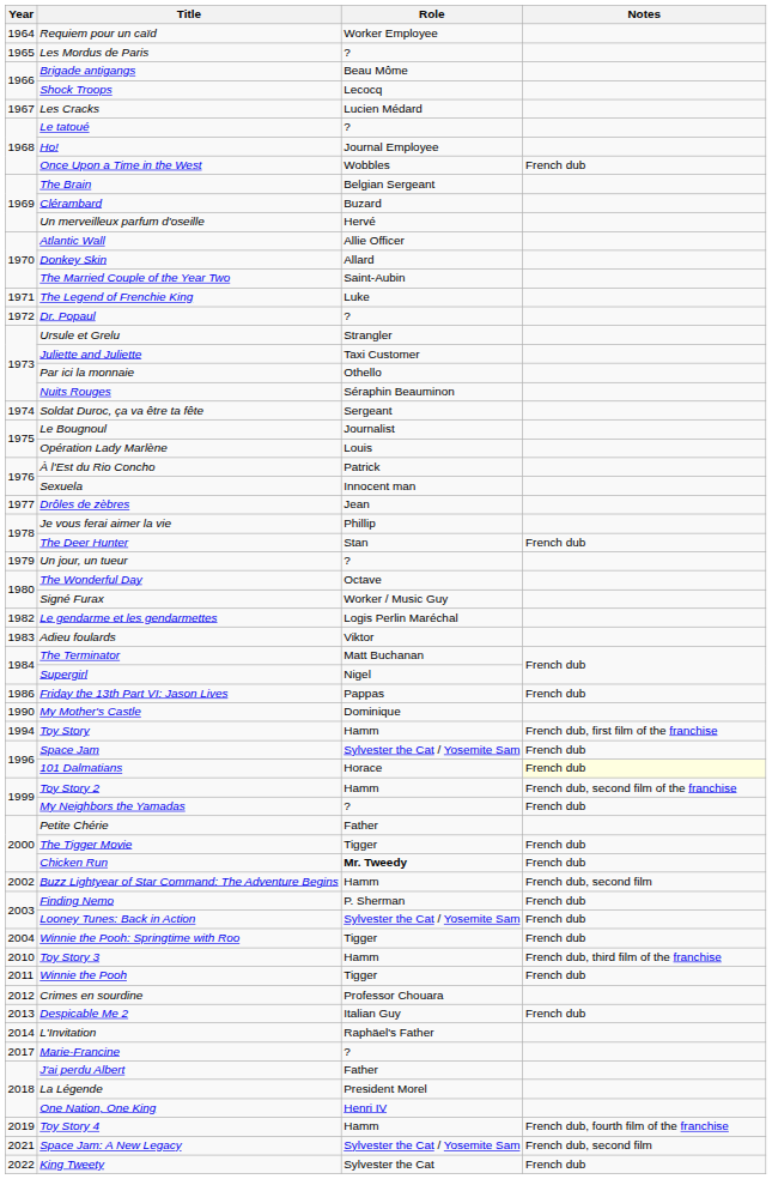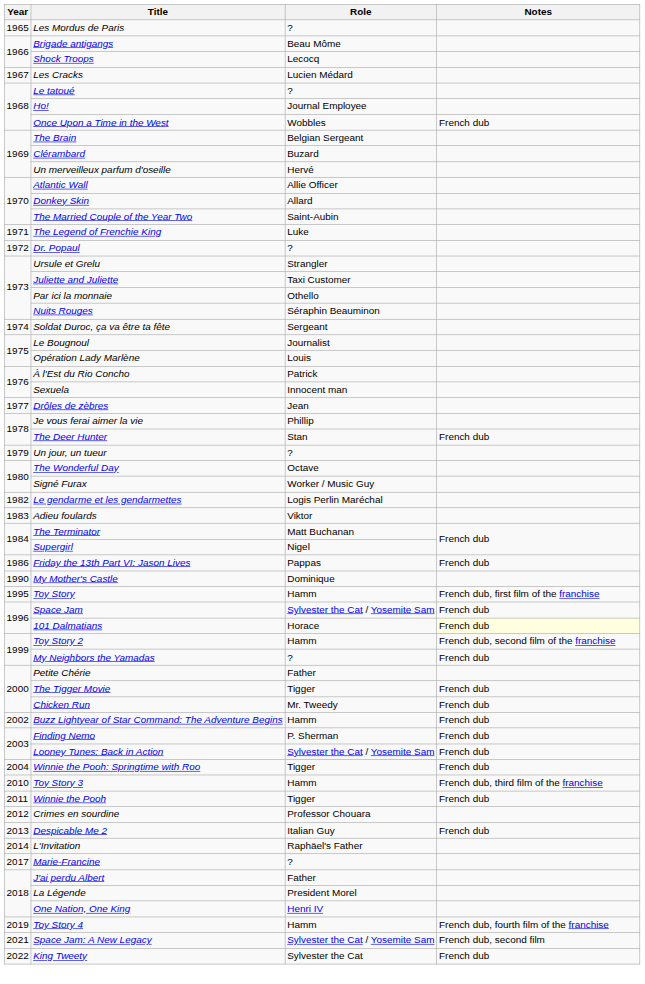- row: 1964 | Requiem pour un caïd | Worker Employee
Toy Story | Year: 1994 -> 1995
Chicken Run | Role: bold -> normal
Buzz Lightyear of Star Command: The Adventure Begins | Notes: French dub, second film -> French dub
